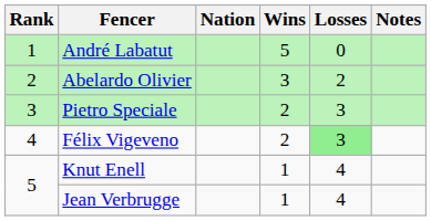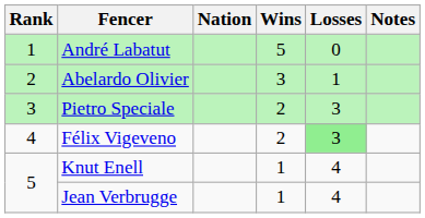Abelardo Olivier | Losses: 2 -> 1
